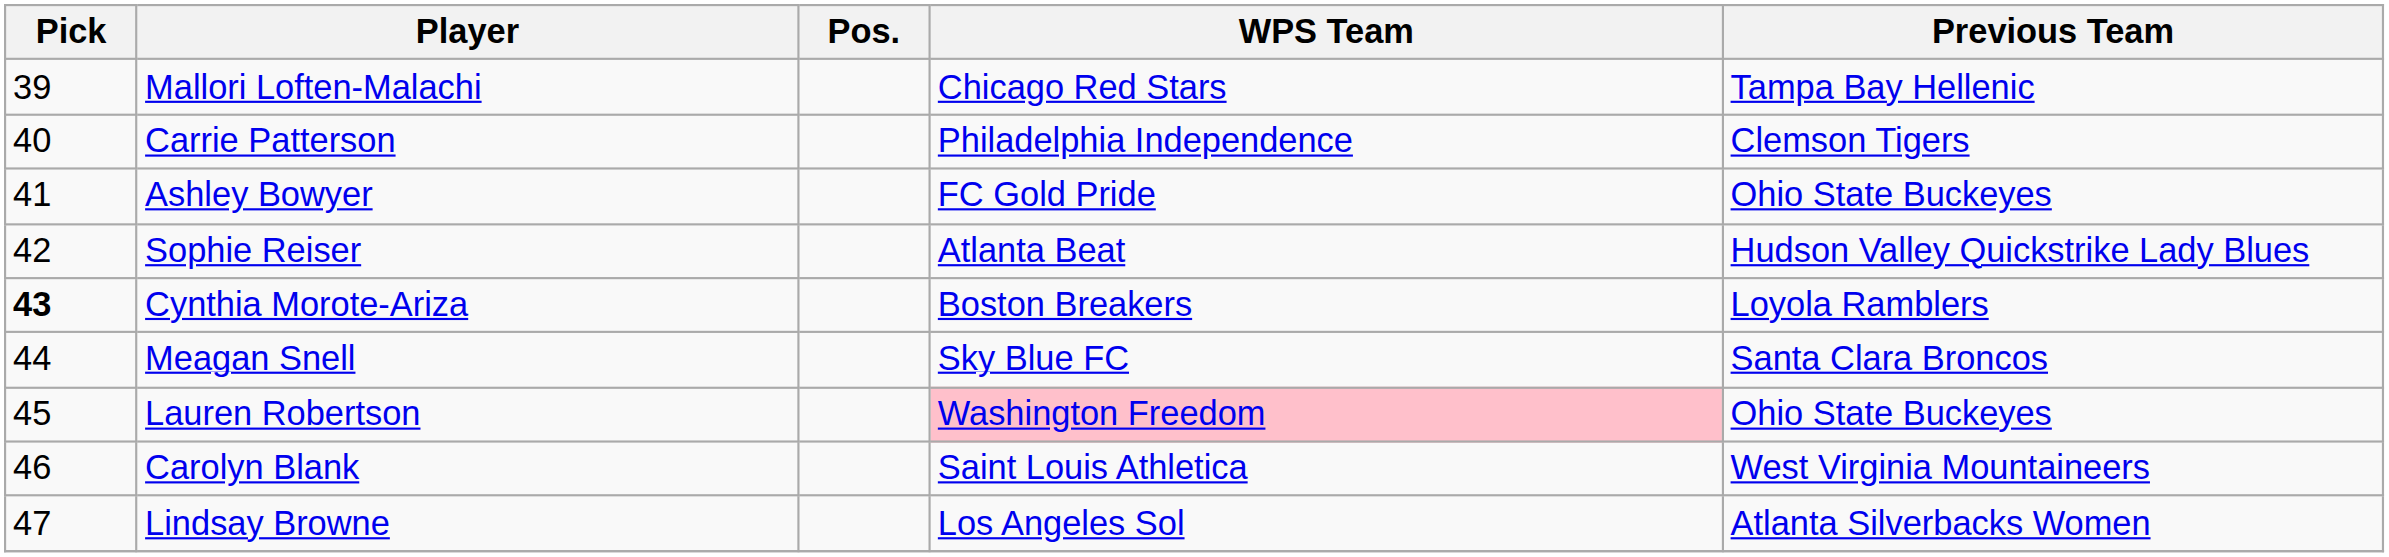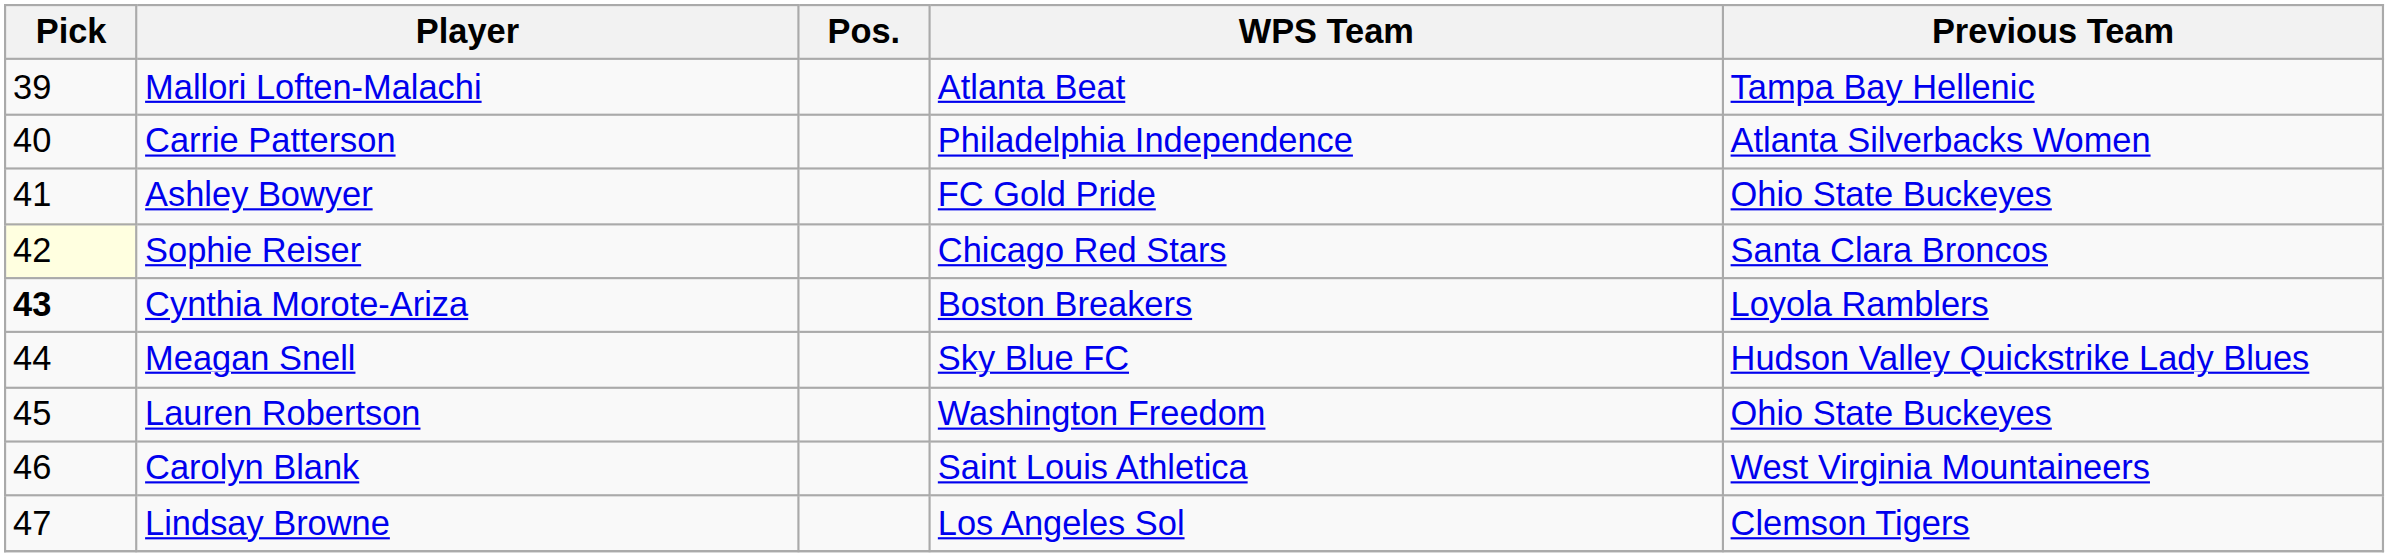Mallori Loften-Malachi | WPS Team: Chicago Red Stars -> Atlanta Beat
Carrie Patterson | Previous Team: Clemson Tigers -> Atlanta Silverbacks Women
Sophie Reiser | Pick: no background -> lightyellow background
Sophie Reiser | WPS Team: Atlanta Beat -> Chicago Red Stars
Sophie Reiser | Previous Team: Hudson Valley Quickstrike Lady Blues -> Santa Clara Broncos
Meagan Snell | Previous Team: Santa Clara Broncos -> Hudson Valley Quickstrike Lady Blues
Lauren Robertson | WPS Team: pink background -> no background
Lindsay Browne | Previous Team: Atlanta Silverbacks Women -> Clemson Tigers
